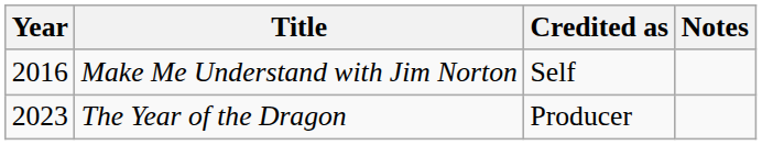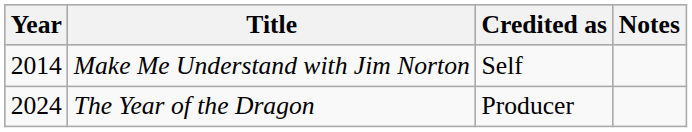Make Me Understand with Jim Norton | Year: 2016 -> 2014
The Year of the Dragon | Year: 2023 -> 2024
